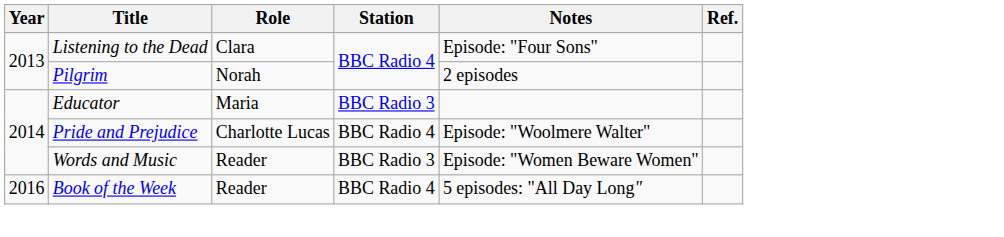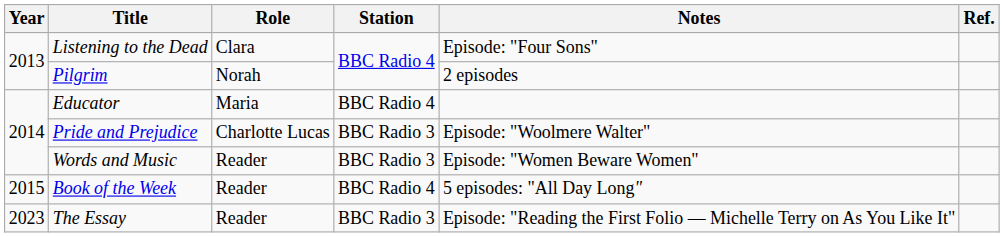Educator | Station: BBC Radio 3 -> BBC Radio 4
Pride and Prejudice | Station: BBC Radio 4 -> BBC Radio 3
Book of the Week | Year: 2016 -> 2015
+ row: 2023 | The Essay | Reader | BBC Radio 3 | Episode: "Reading the First Folio — Michelle Terry on As You Like It"
